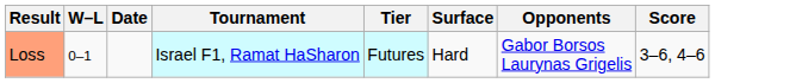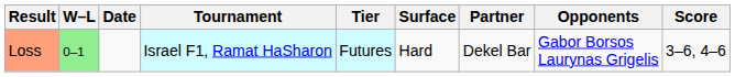+ column: Partner | Dekel Bar
Loss | W–L: no background -> lightgreen background
